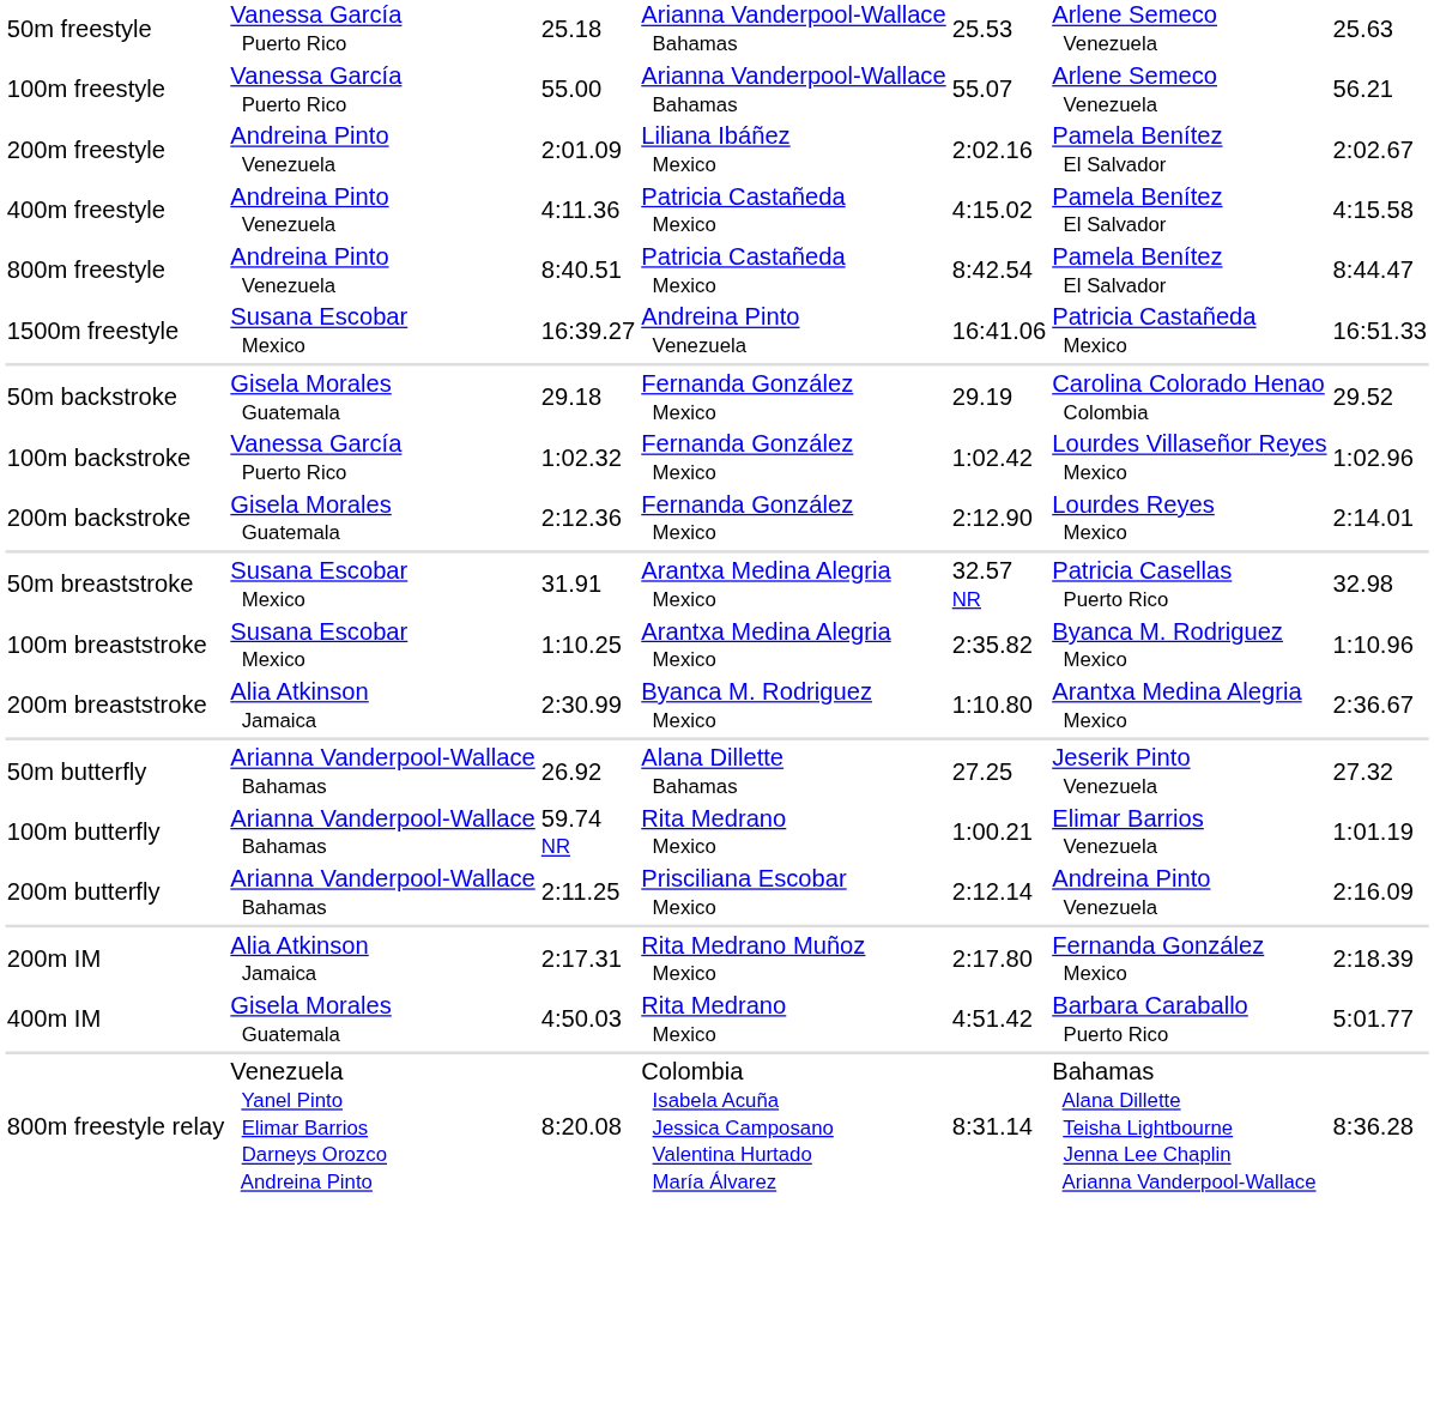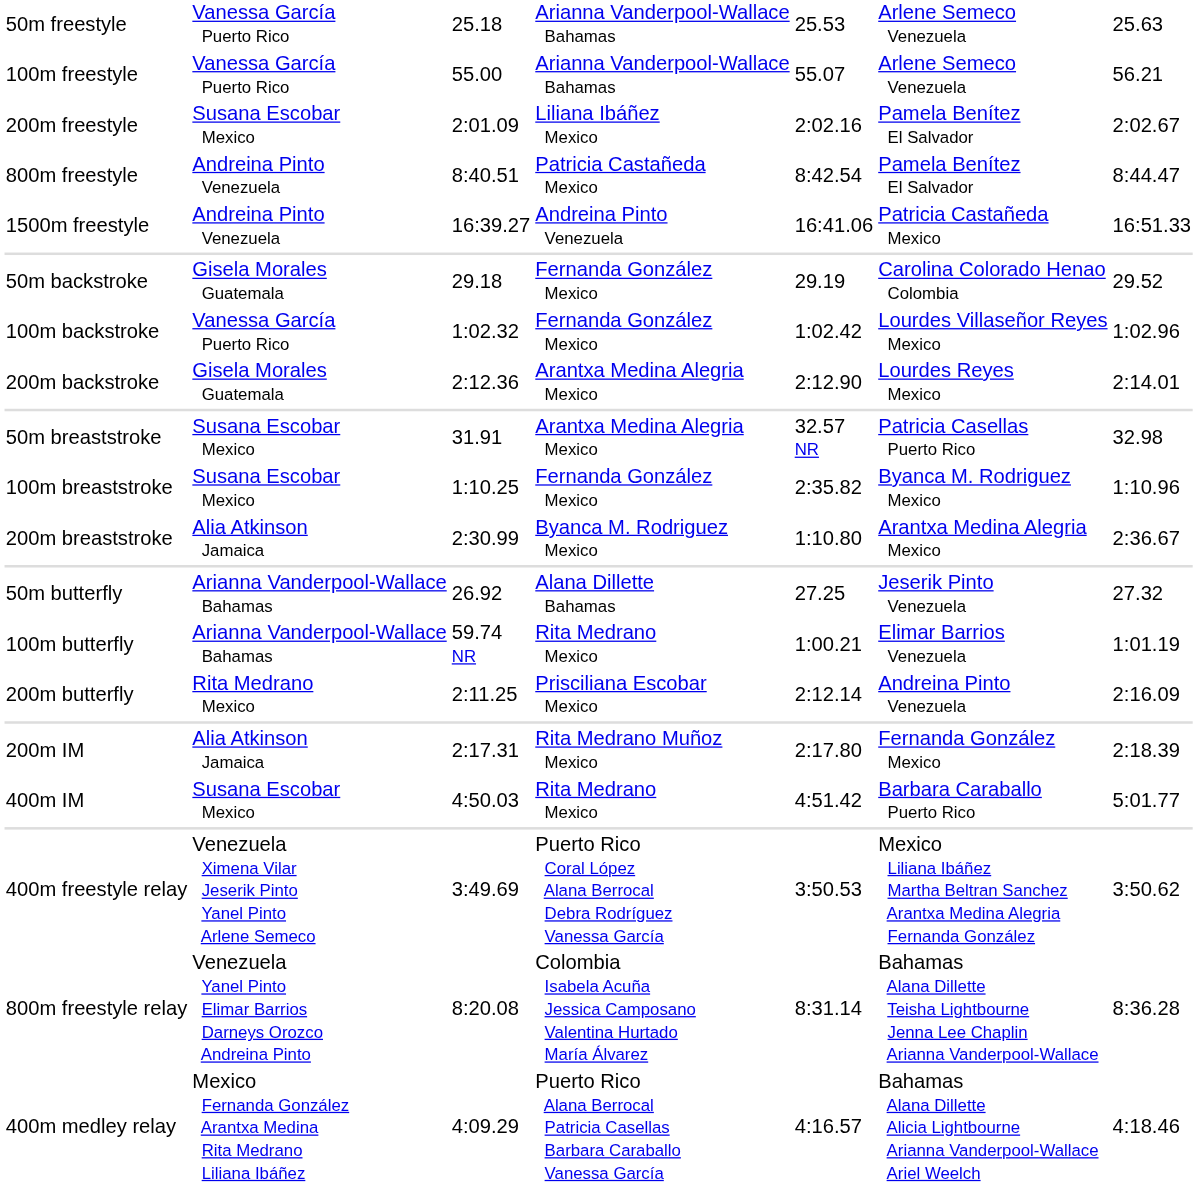200m freestyle | column 2: Andreina Pinto Venezuela -> Susana Escobar Mexico
- row: 400m freestyle | Andreina Pinto Venezuela | 4:11.36 | Patricia Castañeda Mexico | 4:15.02 | Pamela Benítez El Salvador | 4:15.58
1500m freestyle | column 2: Susana Escobar Mexico -> Andreina Pinto Venezuela
200m backstroke | column 4: Fernanda González Mexico -> Arantxa Medina Alegria Mexico
100m breaststroke | column 4: Arantxa Medina Alegria Mexico -> Fernanda González Mexico
200m butterfly | column 2: Arianna Vanderpool-Wallace Bahamas -> Rita Medrano Mexico
400m IM | column 2: Gisela Morales Guatemala -> Susana Escobar Mexico
+ row: 400m freestyle relay | Venezuela Ximena Vilar Jeserik Pinto Yanel Pinto Arlene Semeco | 3:49.69 | Puerto Rico Coral López Alana Berrocal Debra Rodríguez Vanessa García | 3:50.53 | Mexico Liliana Ibáñez Martha Beltran Sanchez Arantxa Medina Alegria Fernanda González | 3:50.62
+ row: 400m medley relay | Mexico Fernanda González Arantxa Medina Rita Medrano Liliana Ibáñez | 4:09.29 | Puerto Rico Alana Berrocal Patricia Casellas Barbara Caraballo Vanessa García | 4:16.57 | Bahamas Alana Dillette Alicia Lightbourne Arianna Vanderpool-Wallace Ariel Weelch | 4:18.46
